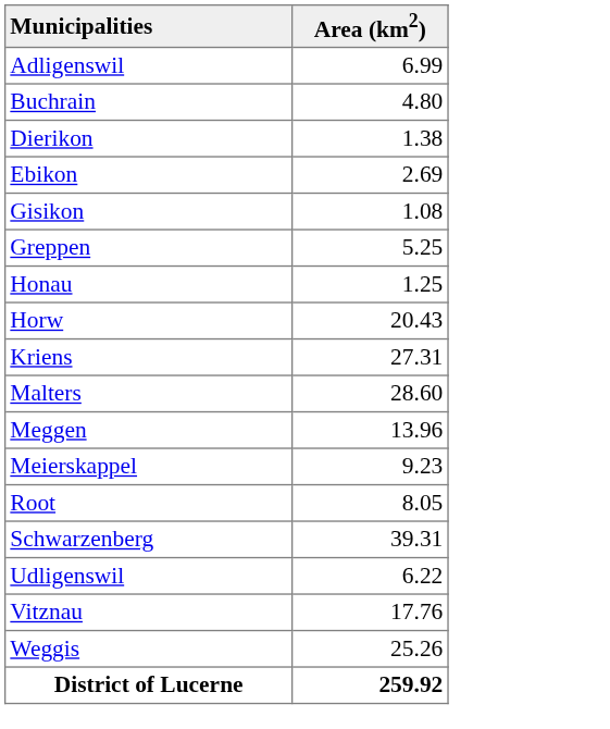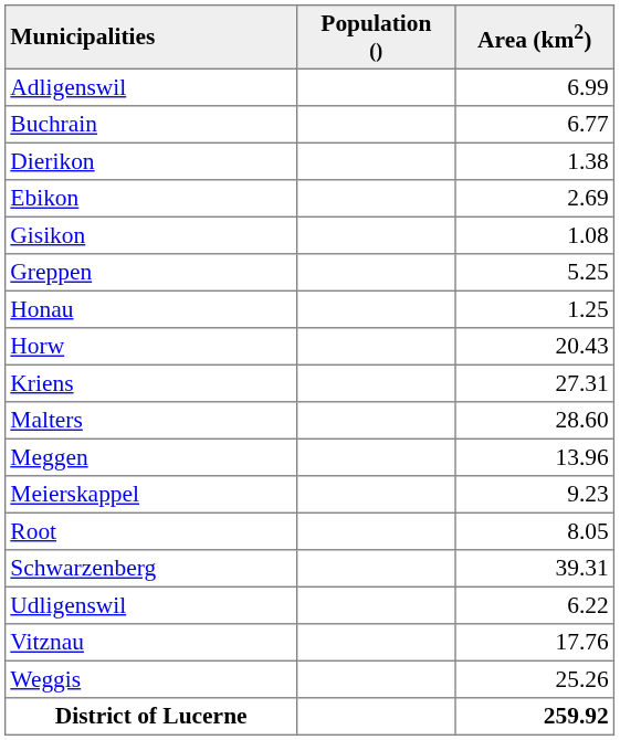+ column: Population ()
Buchrain | Area (km2): 4.80 -> 6.77
